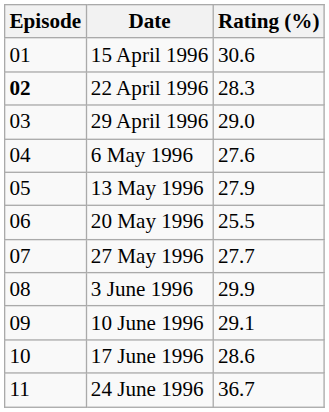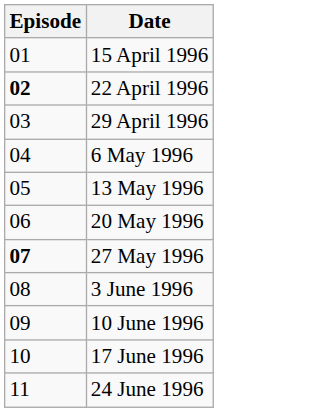- column: Rating (%) | 30.6 | 28.3 | 29.0 | 27.6 | 27.9 | 25.5 | 27.7 | 29.9 | 29.1 | 28.6 | 36.7
27 May 1996 | Episode: normal -> bold
